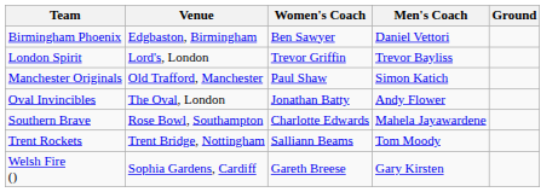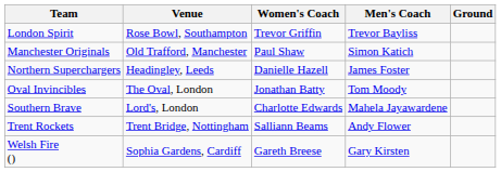- row: Birmingham Phoenix | Edgbaston, Birmingham | Ben Sawyer | Daniel Vettori
London Spirit | Venue: Lord's, London -> Rose Bowl, Southampton
+ row: Northern Superchargers | Headingley, Leeds | Danielle Hazell | James Foster
Oval Invincibles | Men's Coach: Andy Flower -> Tom Moody
Southern Brave | Venue: Rose Bowl, Southampton -> Lord's, London
Trent Rockets | Men's Coach: Tom Moody -> Andy Flower
